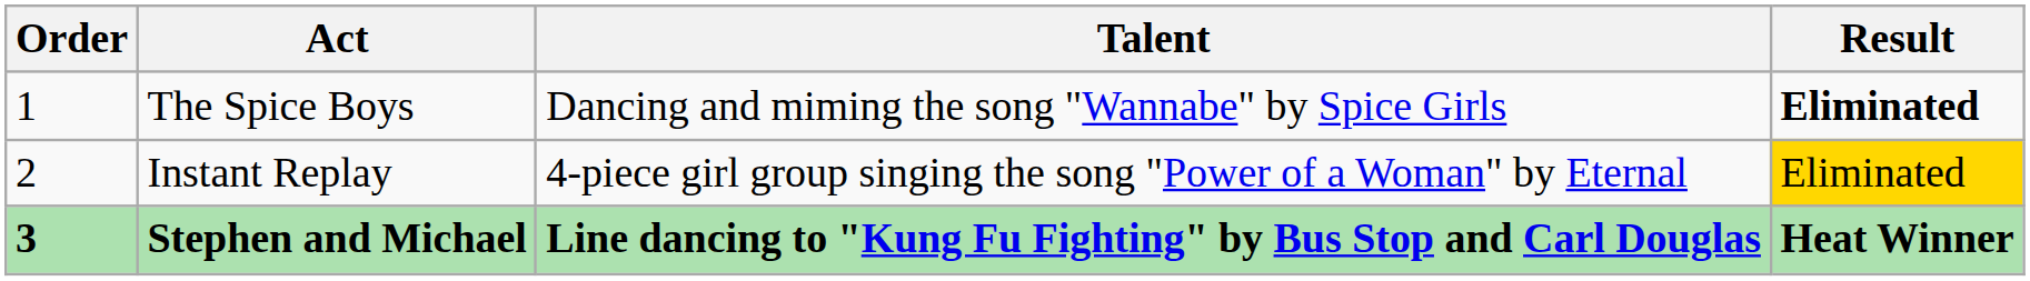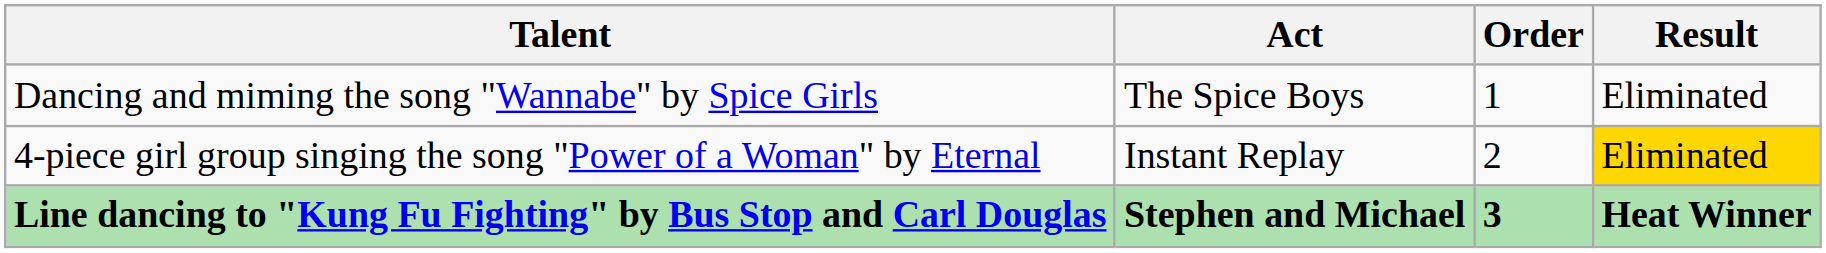columns swapped: Order <-> Talent
The Spice Boys | Result: bold -> normal
